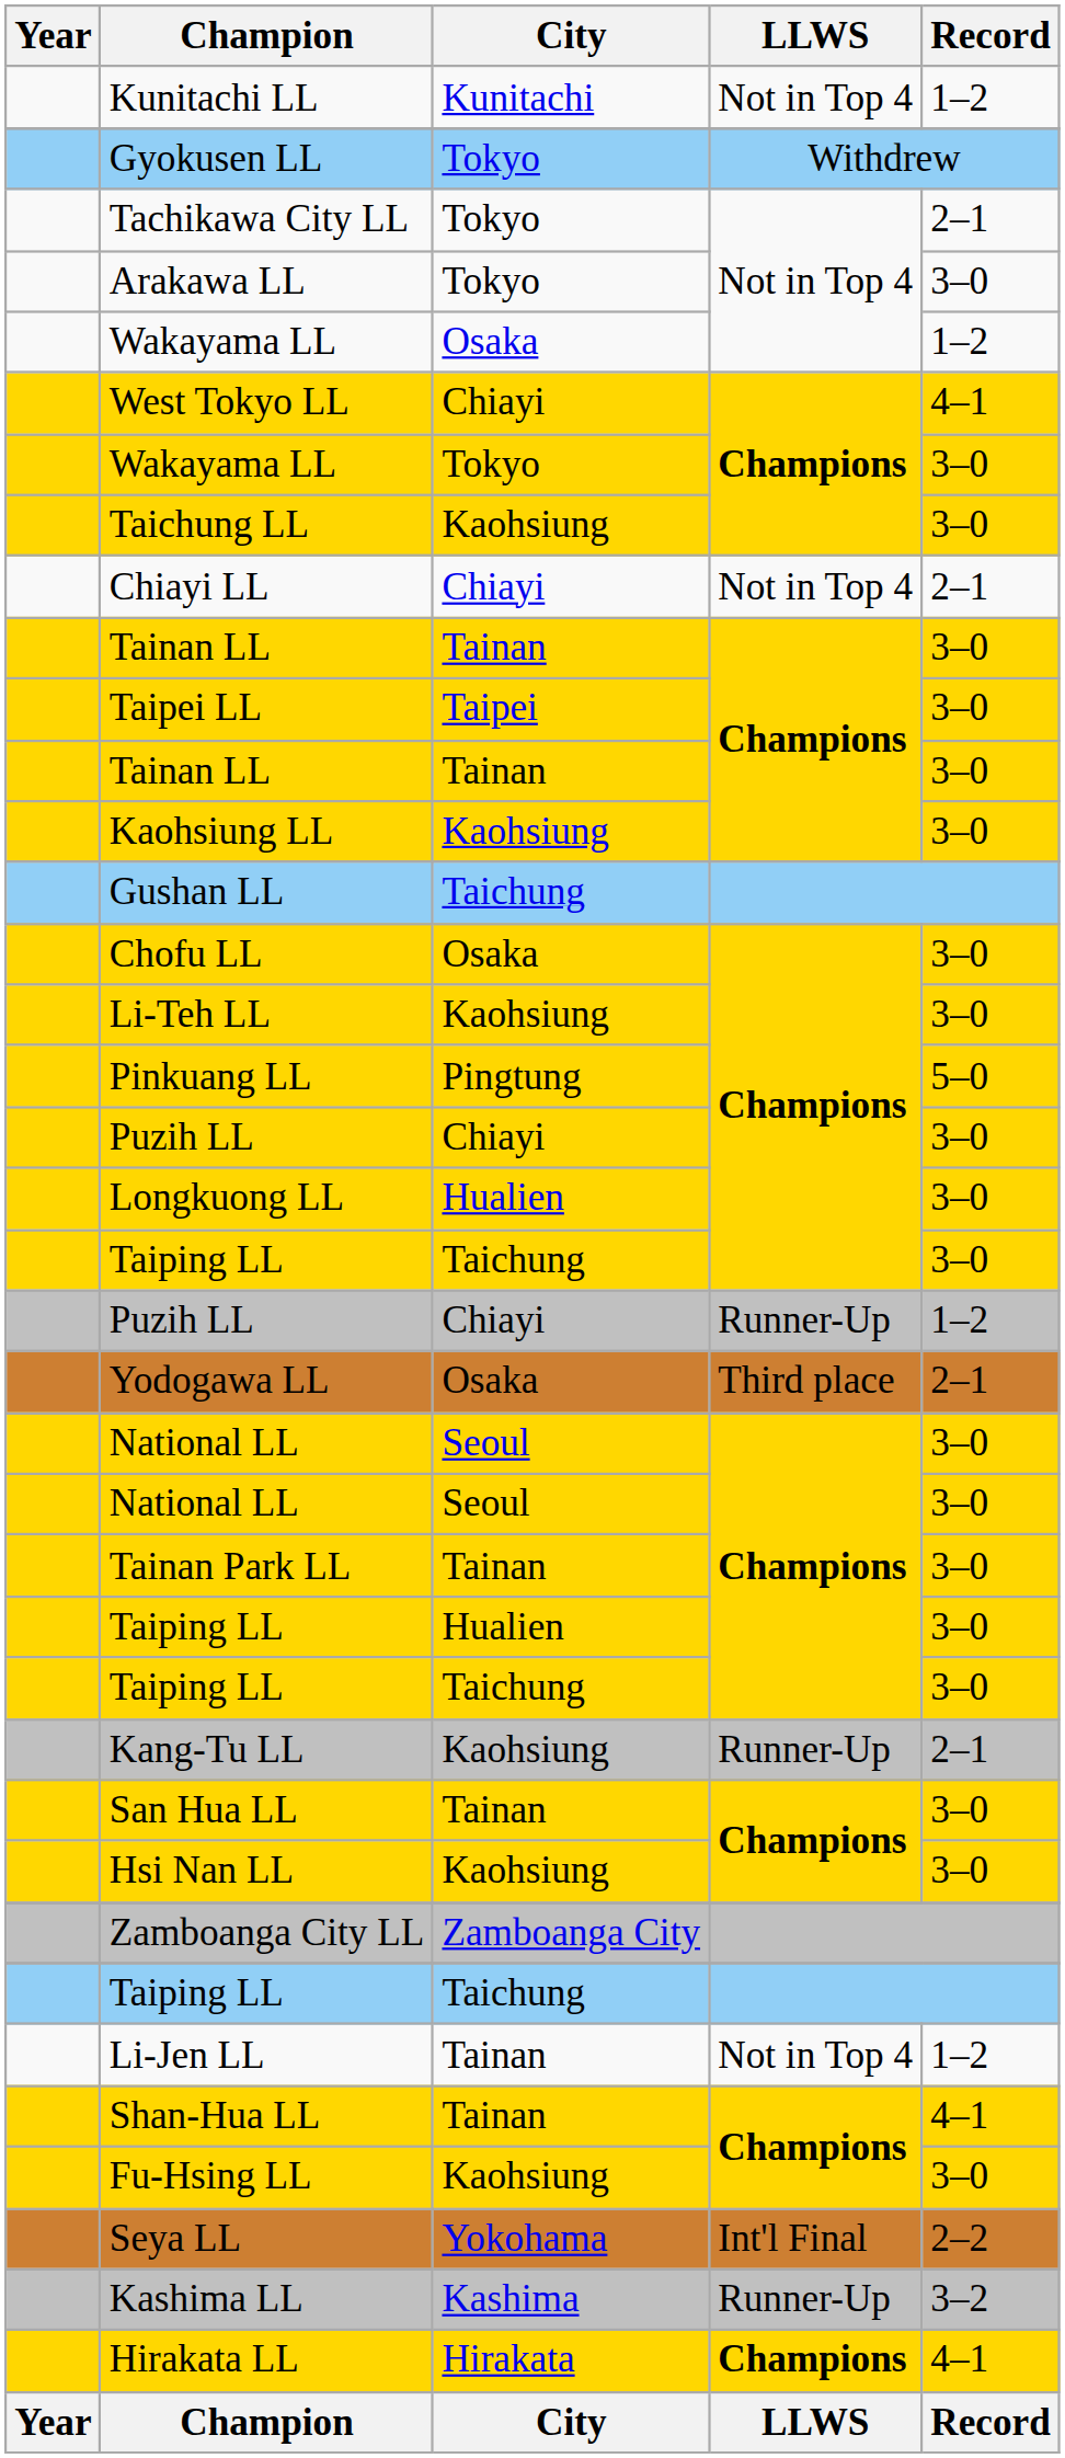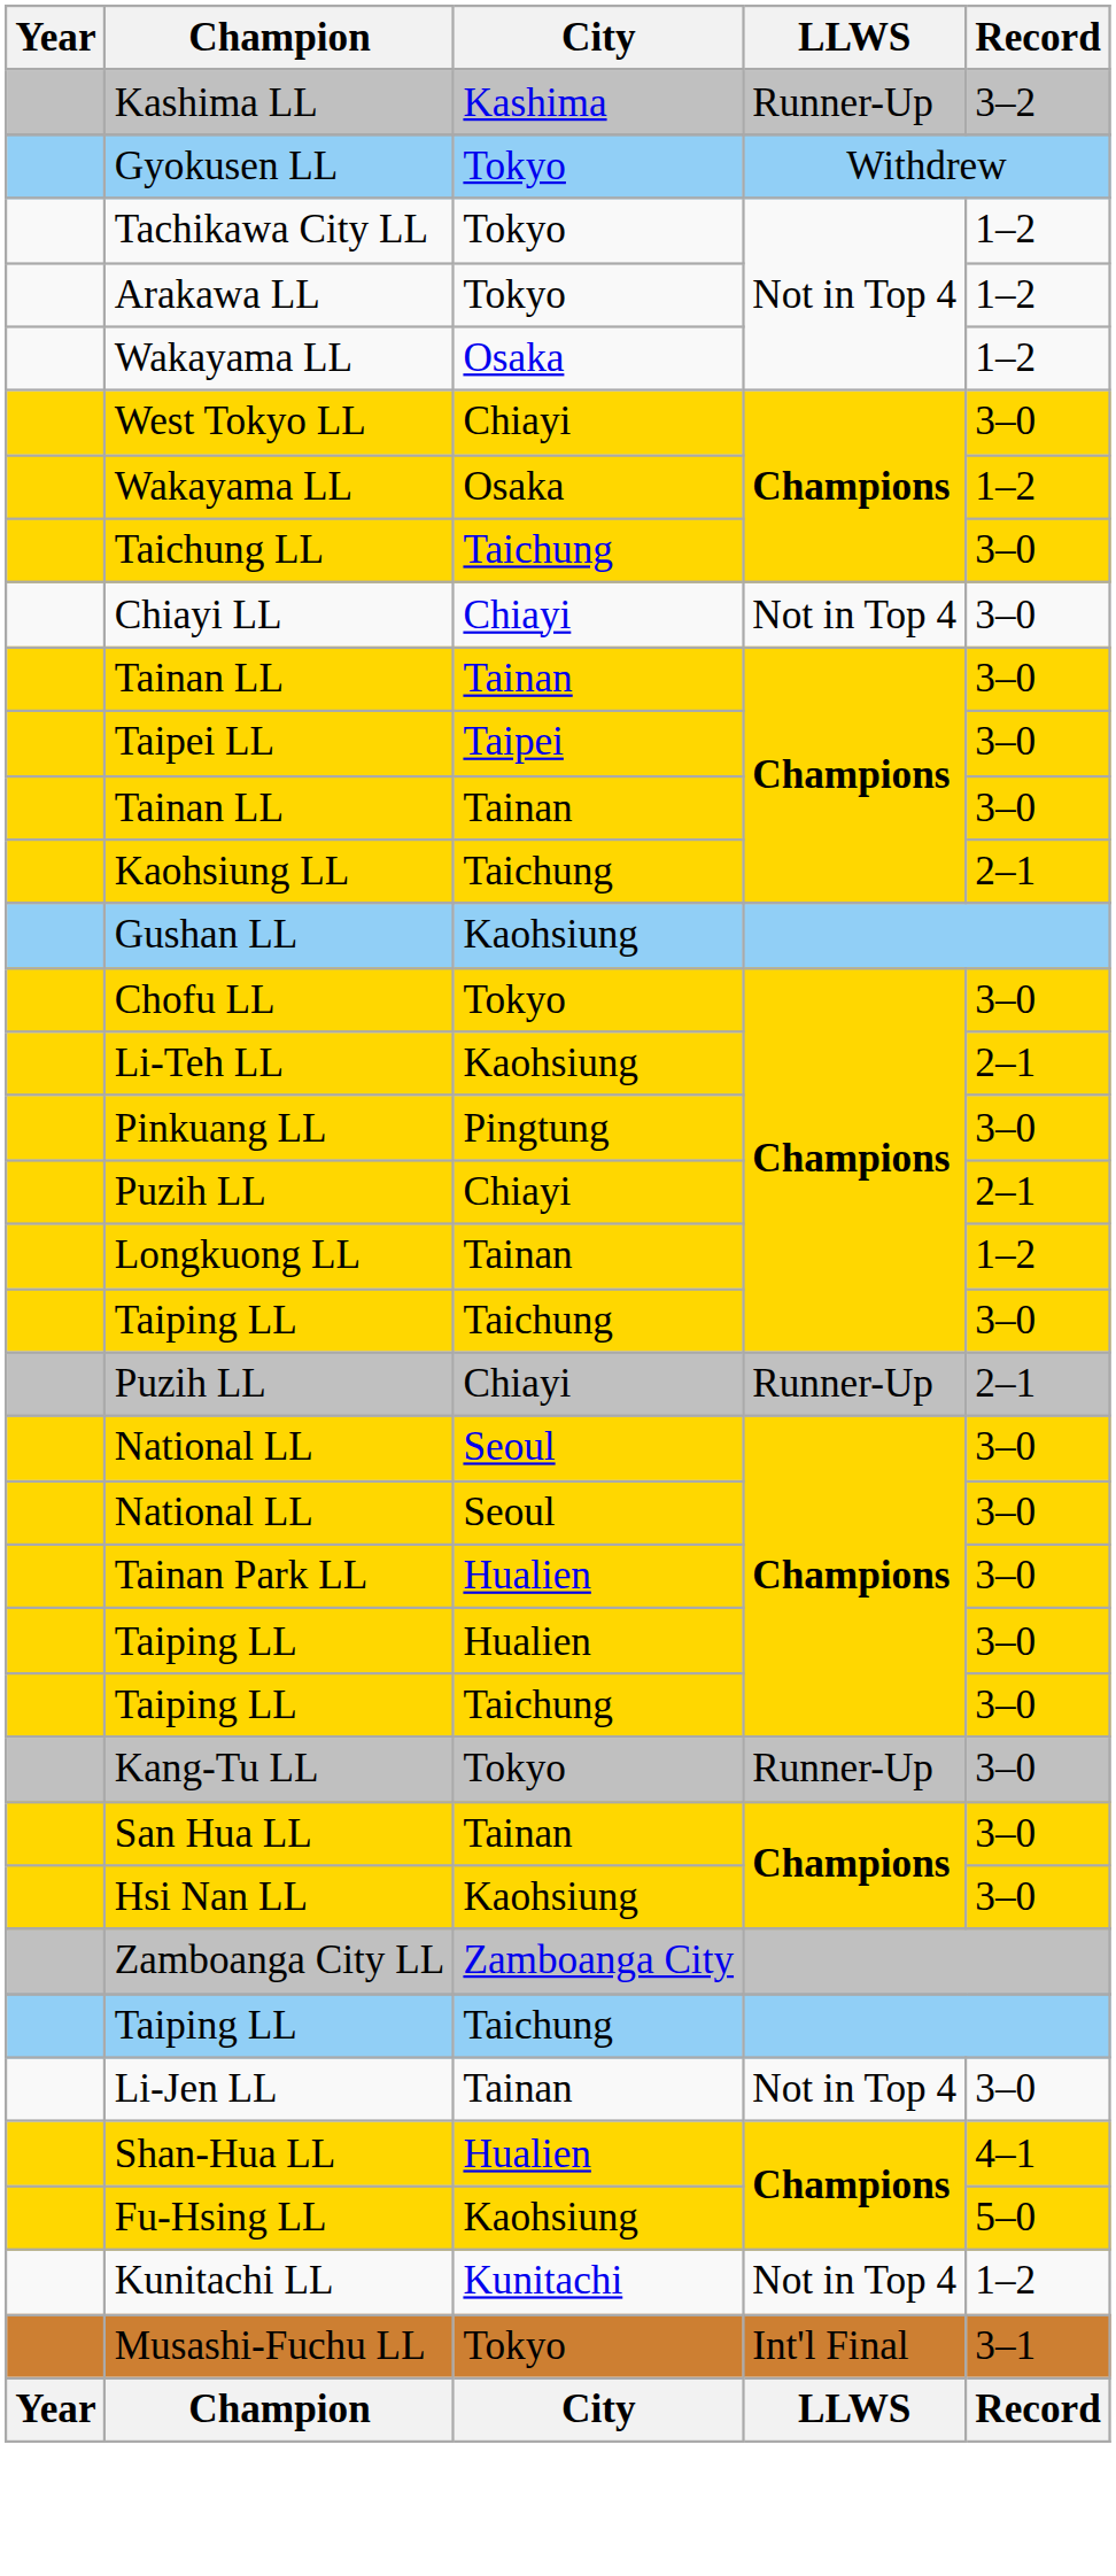rows swapped: Kunitachi LL <-> Kashima LL
Tachikawa City LL | Record: 2–1 -> 1–2
Arakawa LL | Record: 3–0 -> 1–2
West Tokyo LL | Record: 4–1 -> 3–0
Wakayama LL / Champions | City: Tokyo -> Osaka
Wakayama LL / Champions | Record: 3–0 -> 1–2
Taichung LL | City: Kaohsiung -> Taichung
Chiayi LL | Record: 2–1 -> 3–0
Kaohsiung LL | City: Kaohsiung -> Taichung
Kaohsiung LL | Record: 3–0 -> 2–1
Gushan LL | City: Taichung -> Kaohsiung
Chofu LL | City: Osaka -> Tokyo
Li-Teh LL | Record: 3–0 -> 2–1
Pinkuang LL | Record: 5–0 -> 3–0
Puzih LL / Champions | Record: 3–0 -> 2–1
Longkuong LL | City: Hualien -> Tainan
Longkuong LL | Record: 3–0 -> 1–2
Puzih LL / Runner-Up | Record: 1–2 -> 2–1
- row: Yodogawa LL | Osaka | Third place | 2–1
Tainan Park LL | City: Tainan -> Hualien
Kang-Tu LL | City: Kaohsiung -> Tokyo
Kang-Tu LL | Record: 2–1 -> 3–0
Li-Jen LL | Record: 1–2 -> 3–0
Shan-Hua LL | City: Tainan -> Hualien
Fu-Hsing LL | Record: 3–0 -> 5–0
- row: Seya LL | Yokohama | Int'l Final | 2–2
- row: Hirakata LL | Hirakata | Champions | 4–1
+ row: Musashi-Fuchu LL | Tokyo | Int'l Final | 3–1
